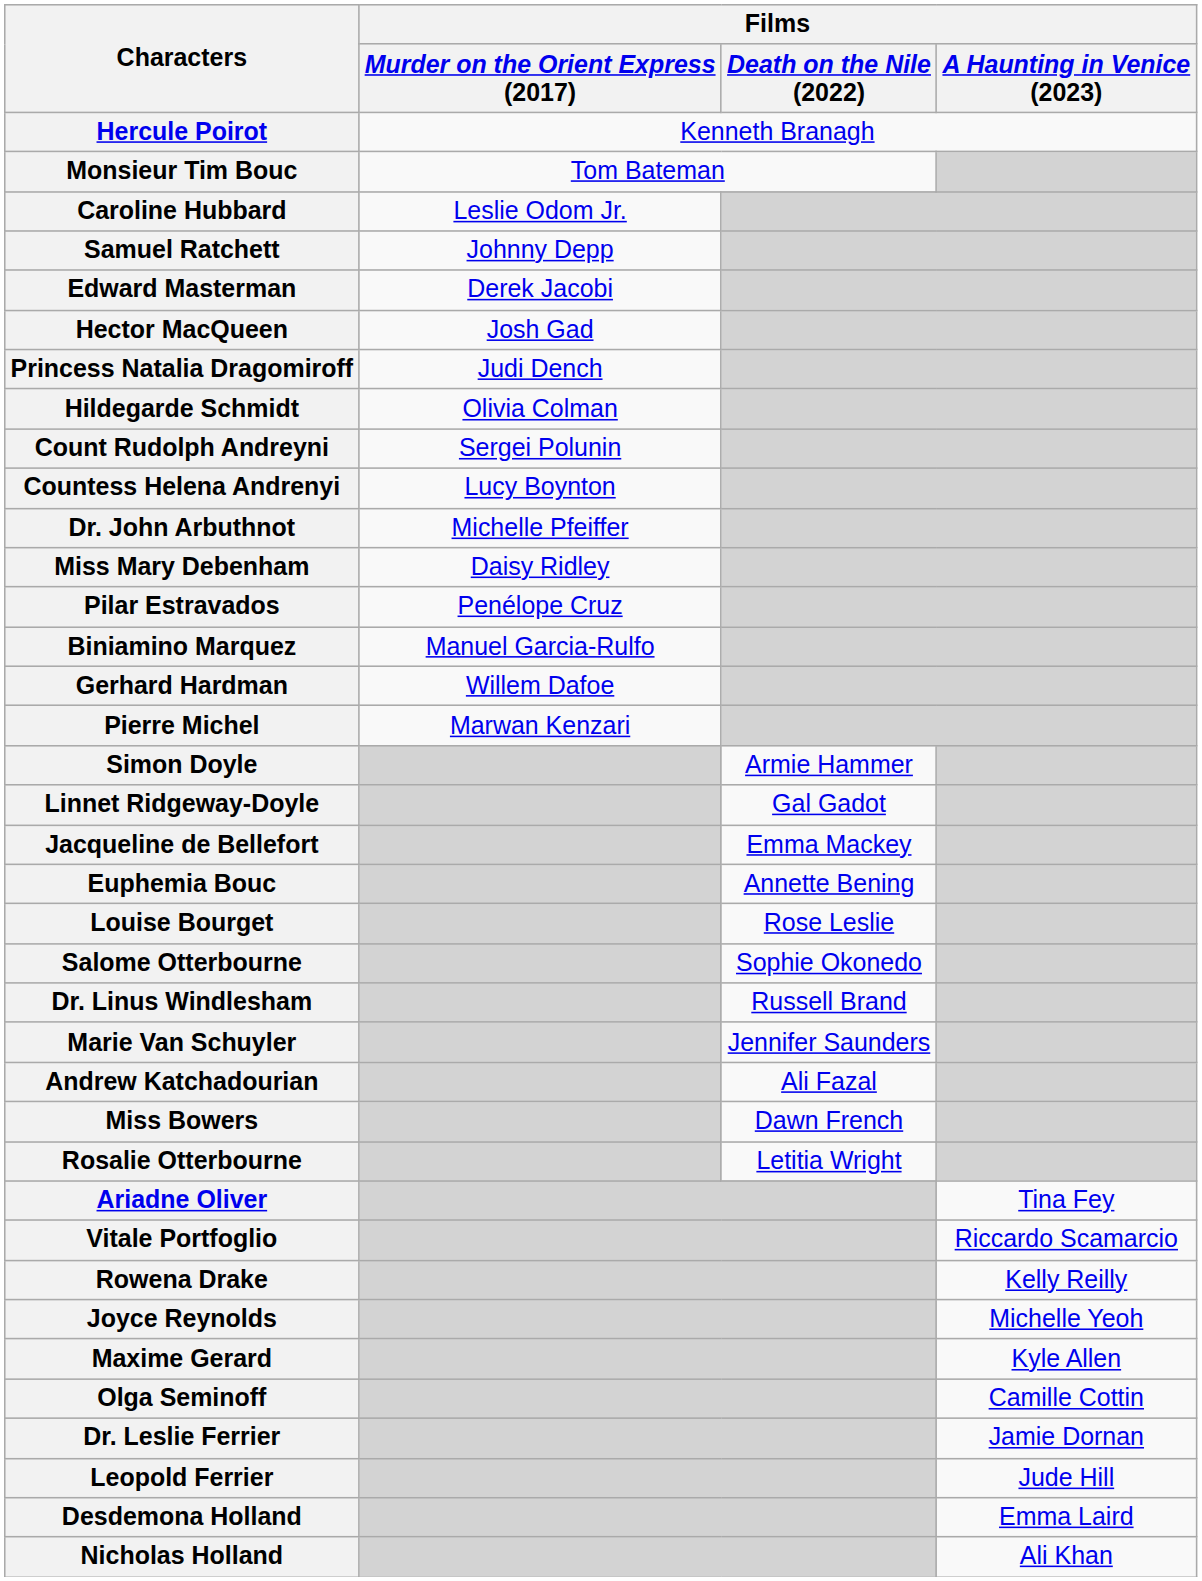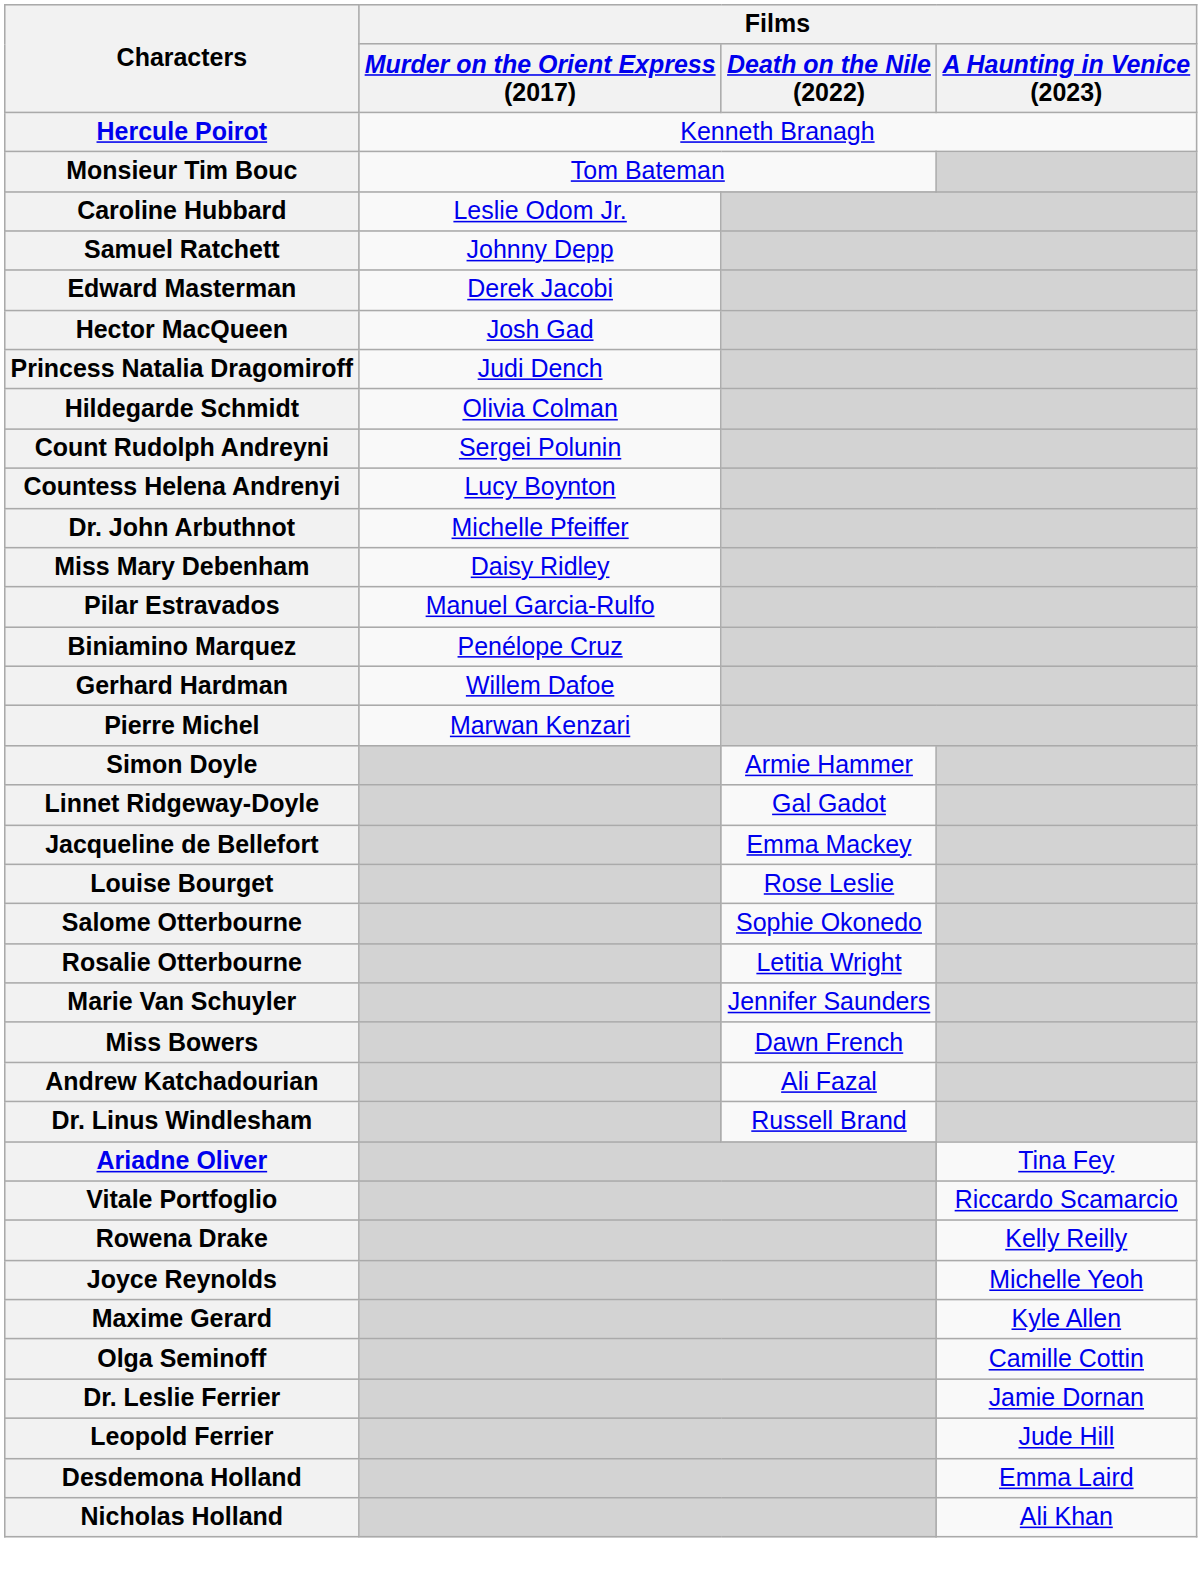Pilar Estravados | Films / Murder on the Orient Express (2017): Penélope Cruz -> Manuel Garcia-Rulfo
Biniamino Marquez | Films / Murder on the Orient Express (2017): Manuel Garcia-Rulfo -> Penélope Cruz
- row: Euphemia Bouc | Annette Bening
rows swapped: Rosalie Otterbourne <-> Dr. Linus Windlesham
rows swapped: Miss Bowers <-> Andrew Katchadourian
